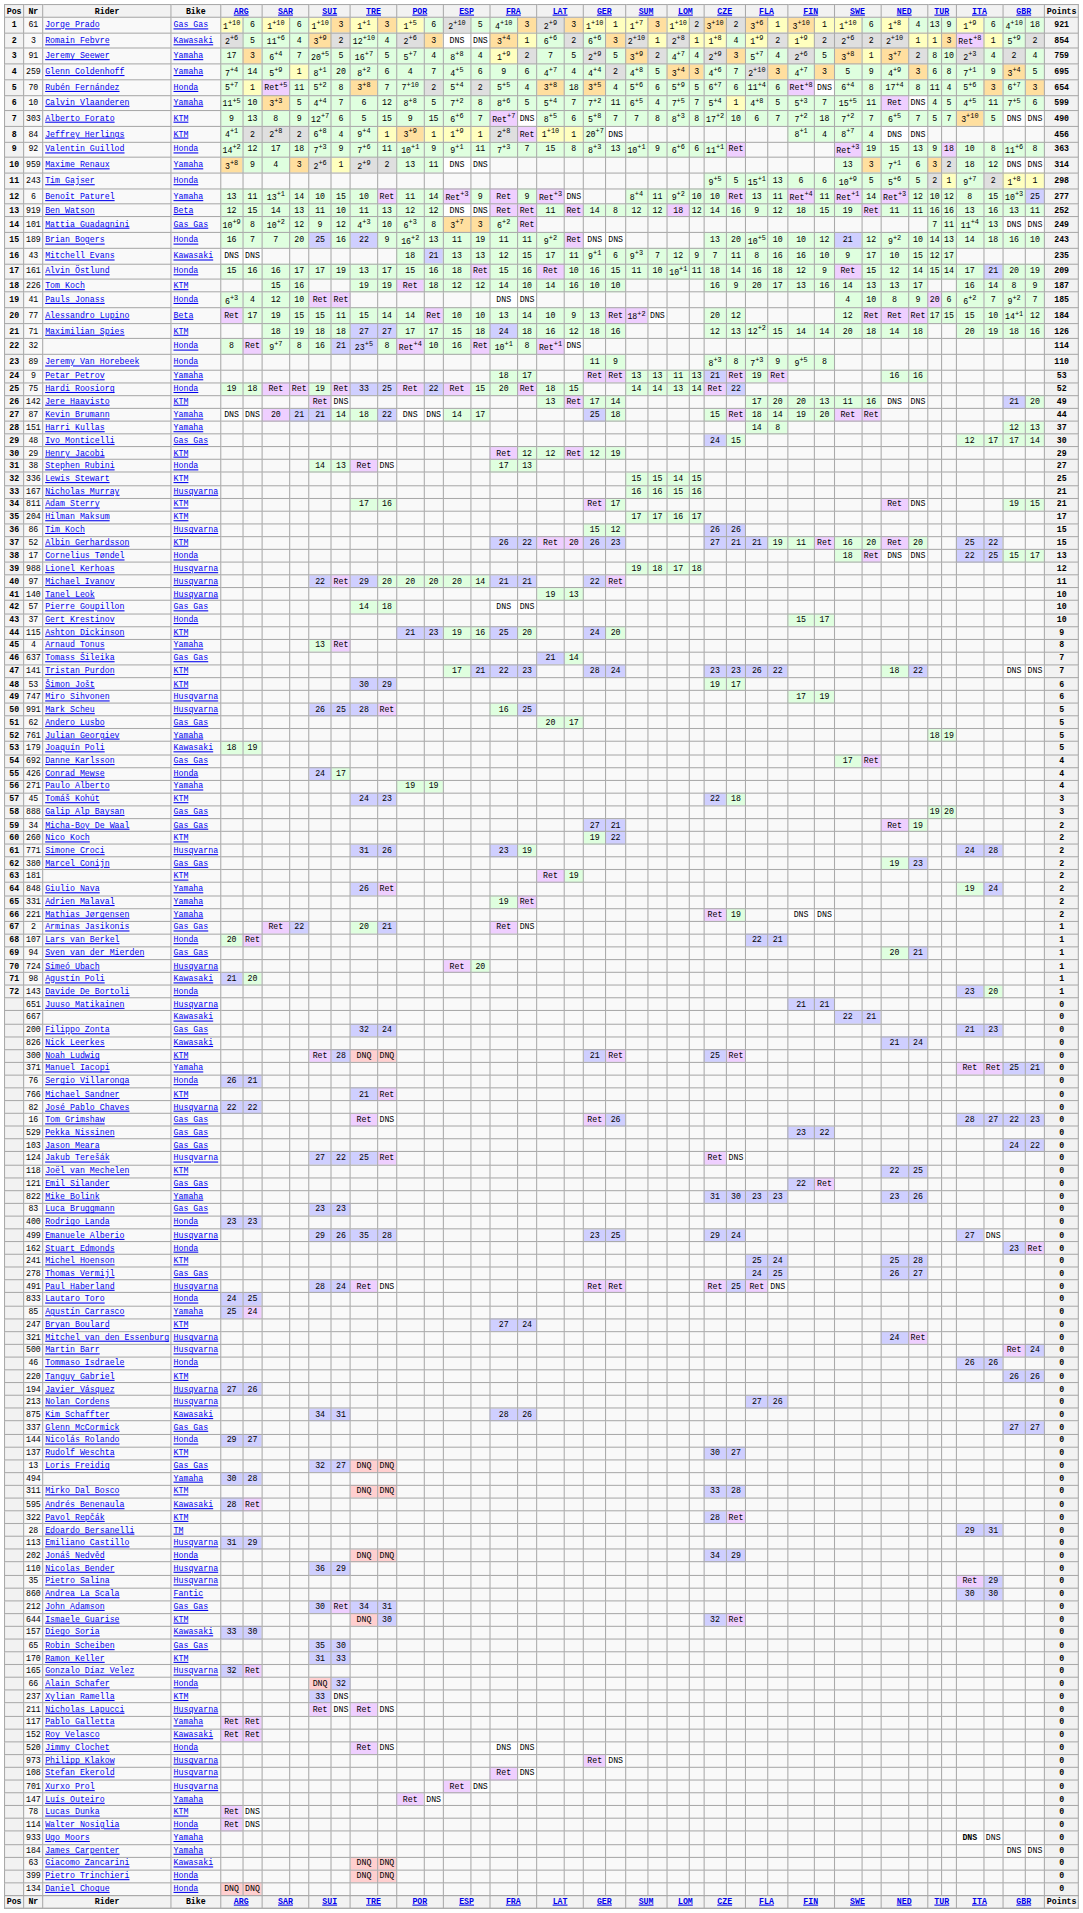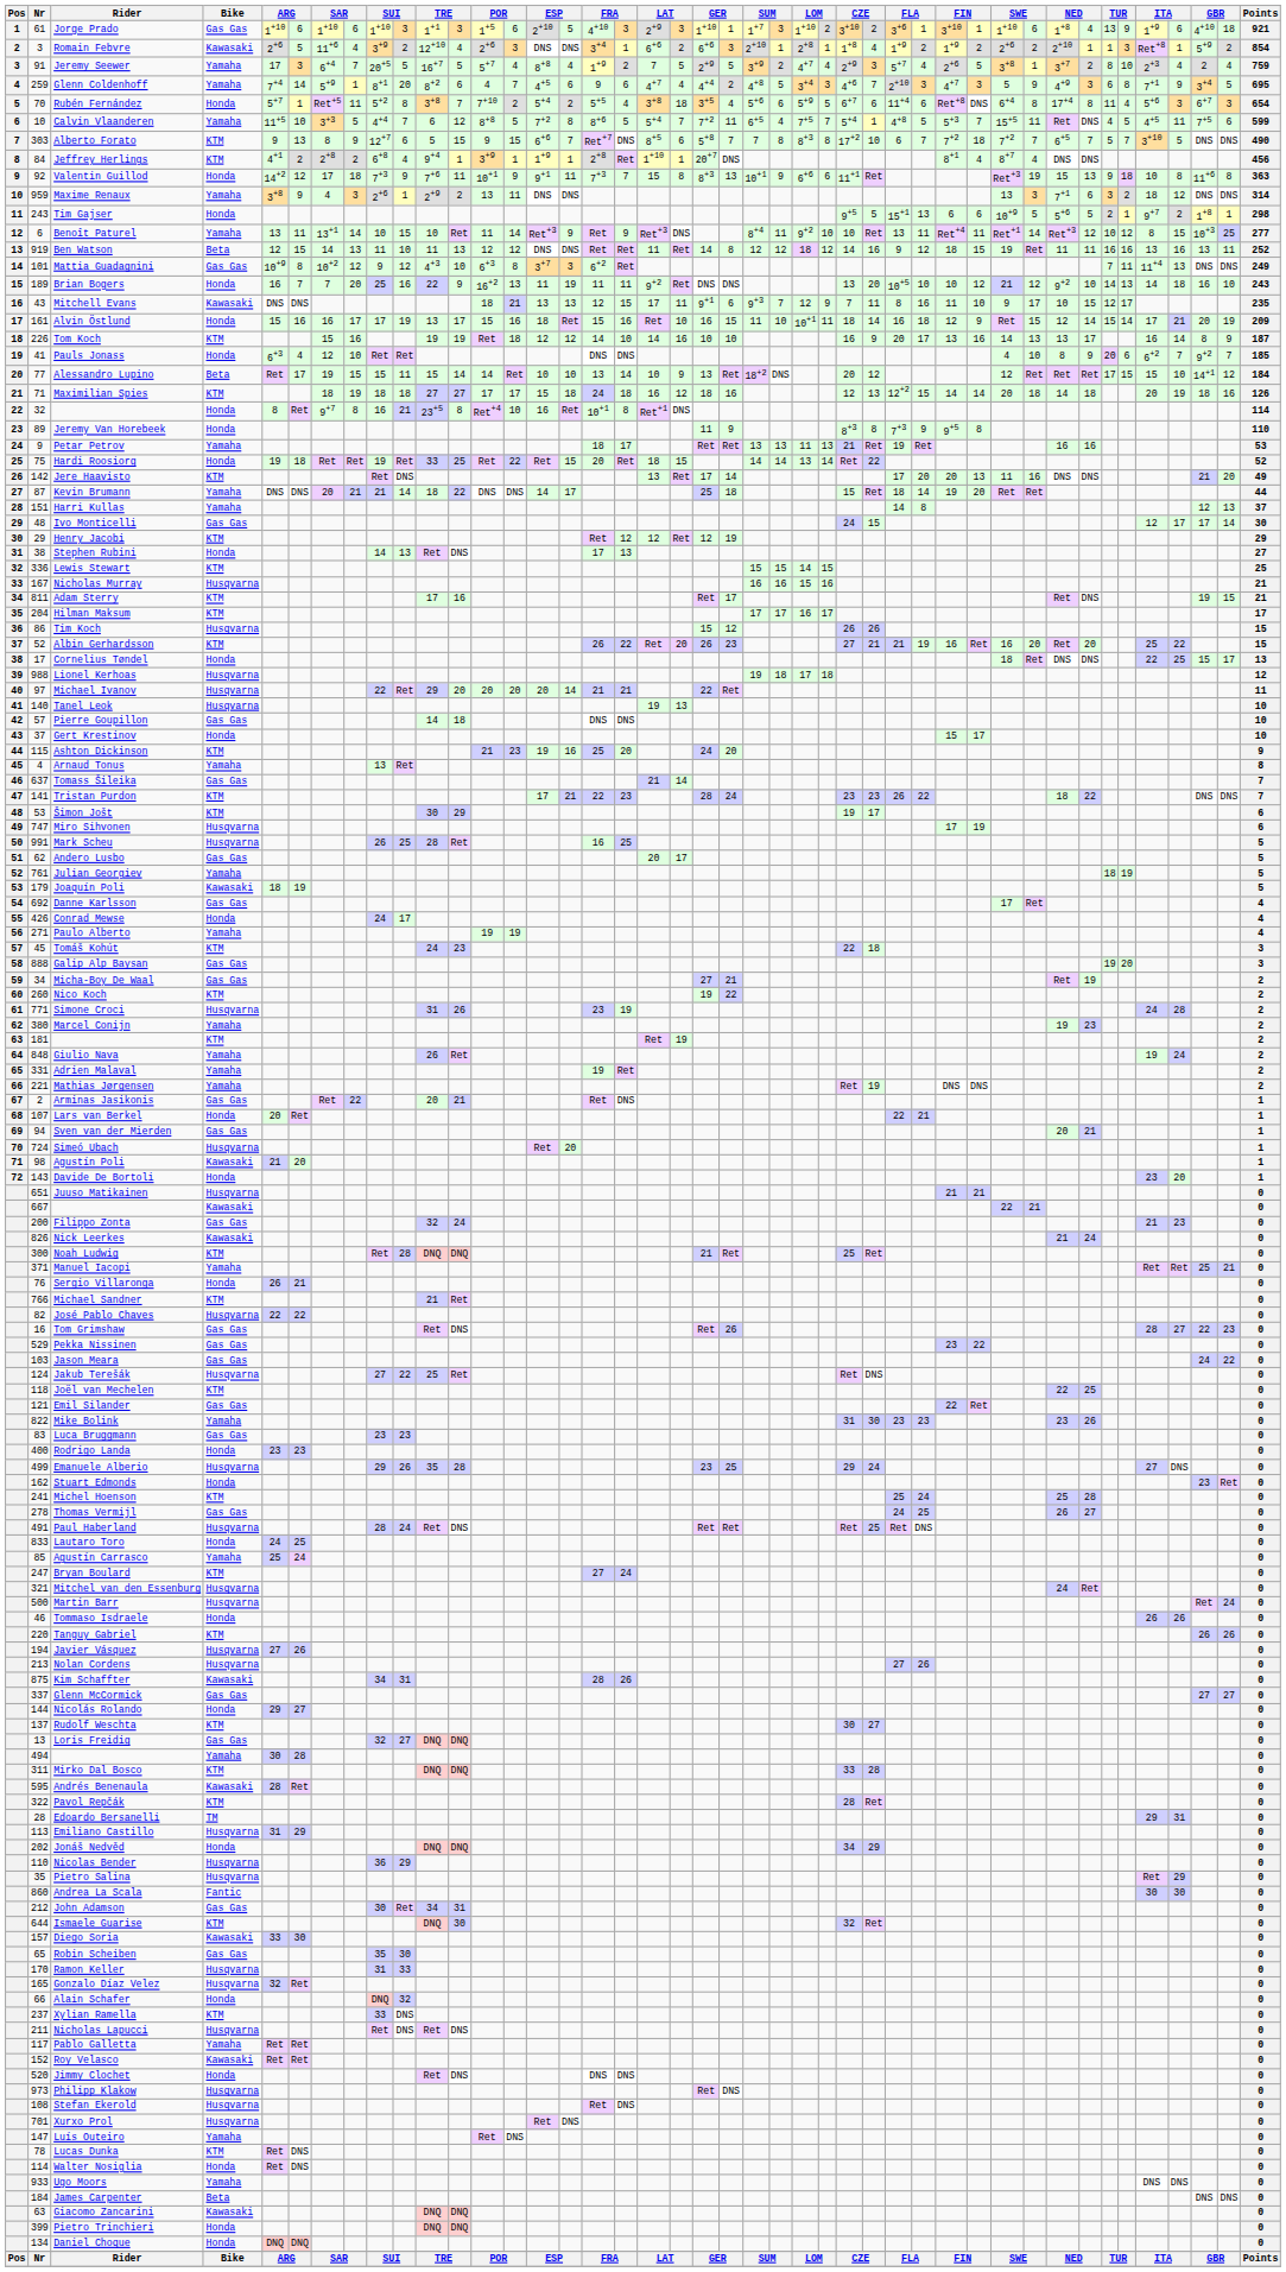Mitchell Evans | column 31: 16 -> 11
Albin Gerhardsson | column 31: 11 -> 16
Marcel Conijn | Bike: Gas Gas -> Yamaha
Ramon Keller | Bike: KTM -> Husqvarna
Ugo Moors | column 39: bold -> normal
James Carpenter | Bike: Yamaha -> Beta
